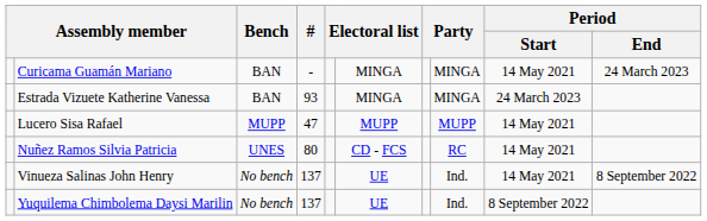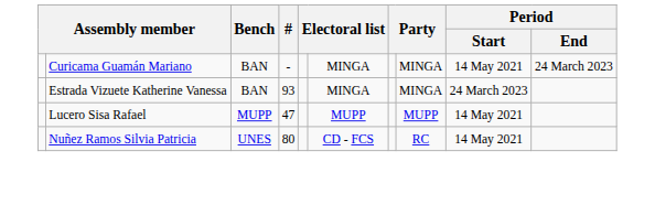- row: Vinueza Salinas John Henry | No bench | 137 | UE | Ind. | 14 May 2021 | 8 September 2022
- row: Yuquilema Chimbolema Daysi Marilin | No bench | 137 | UE | Ind. | 8 September 2022
